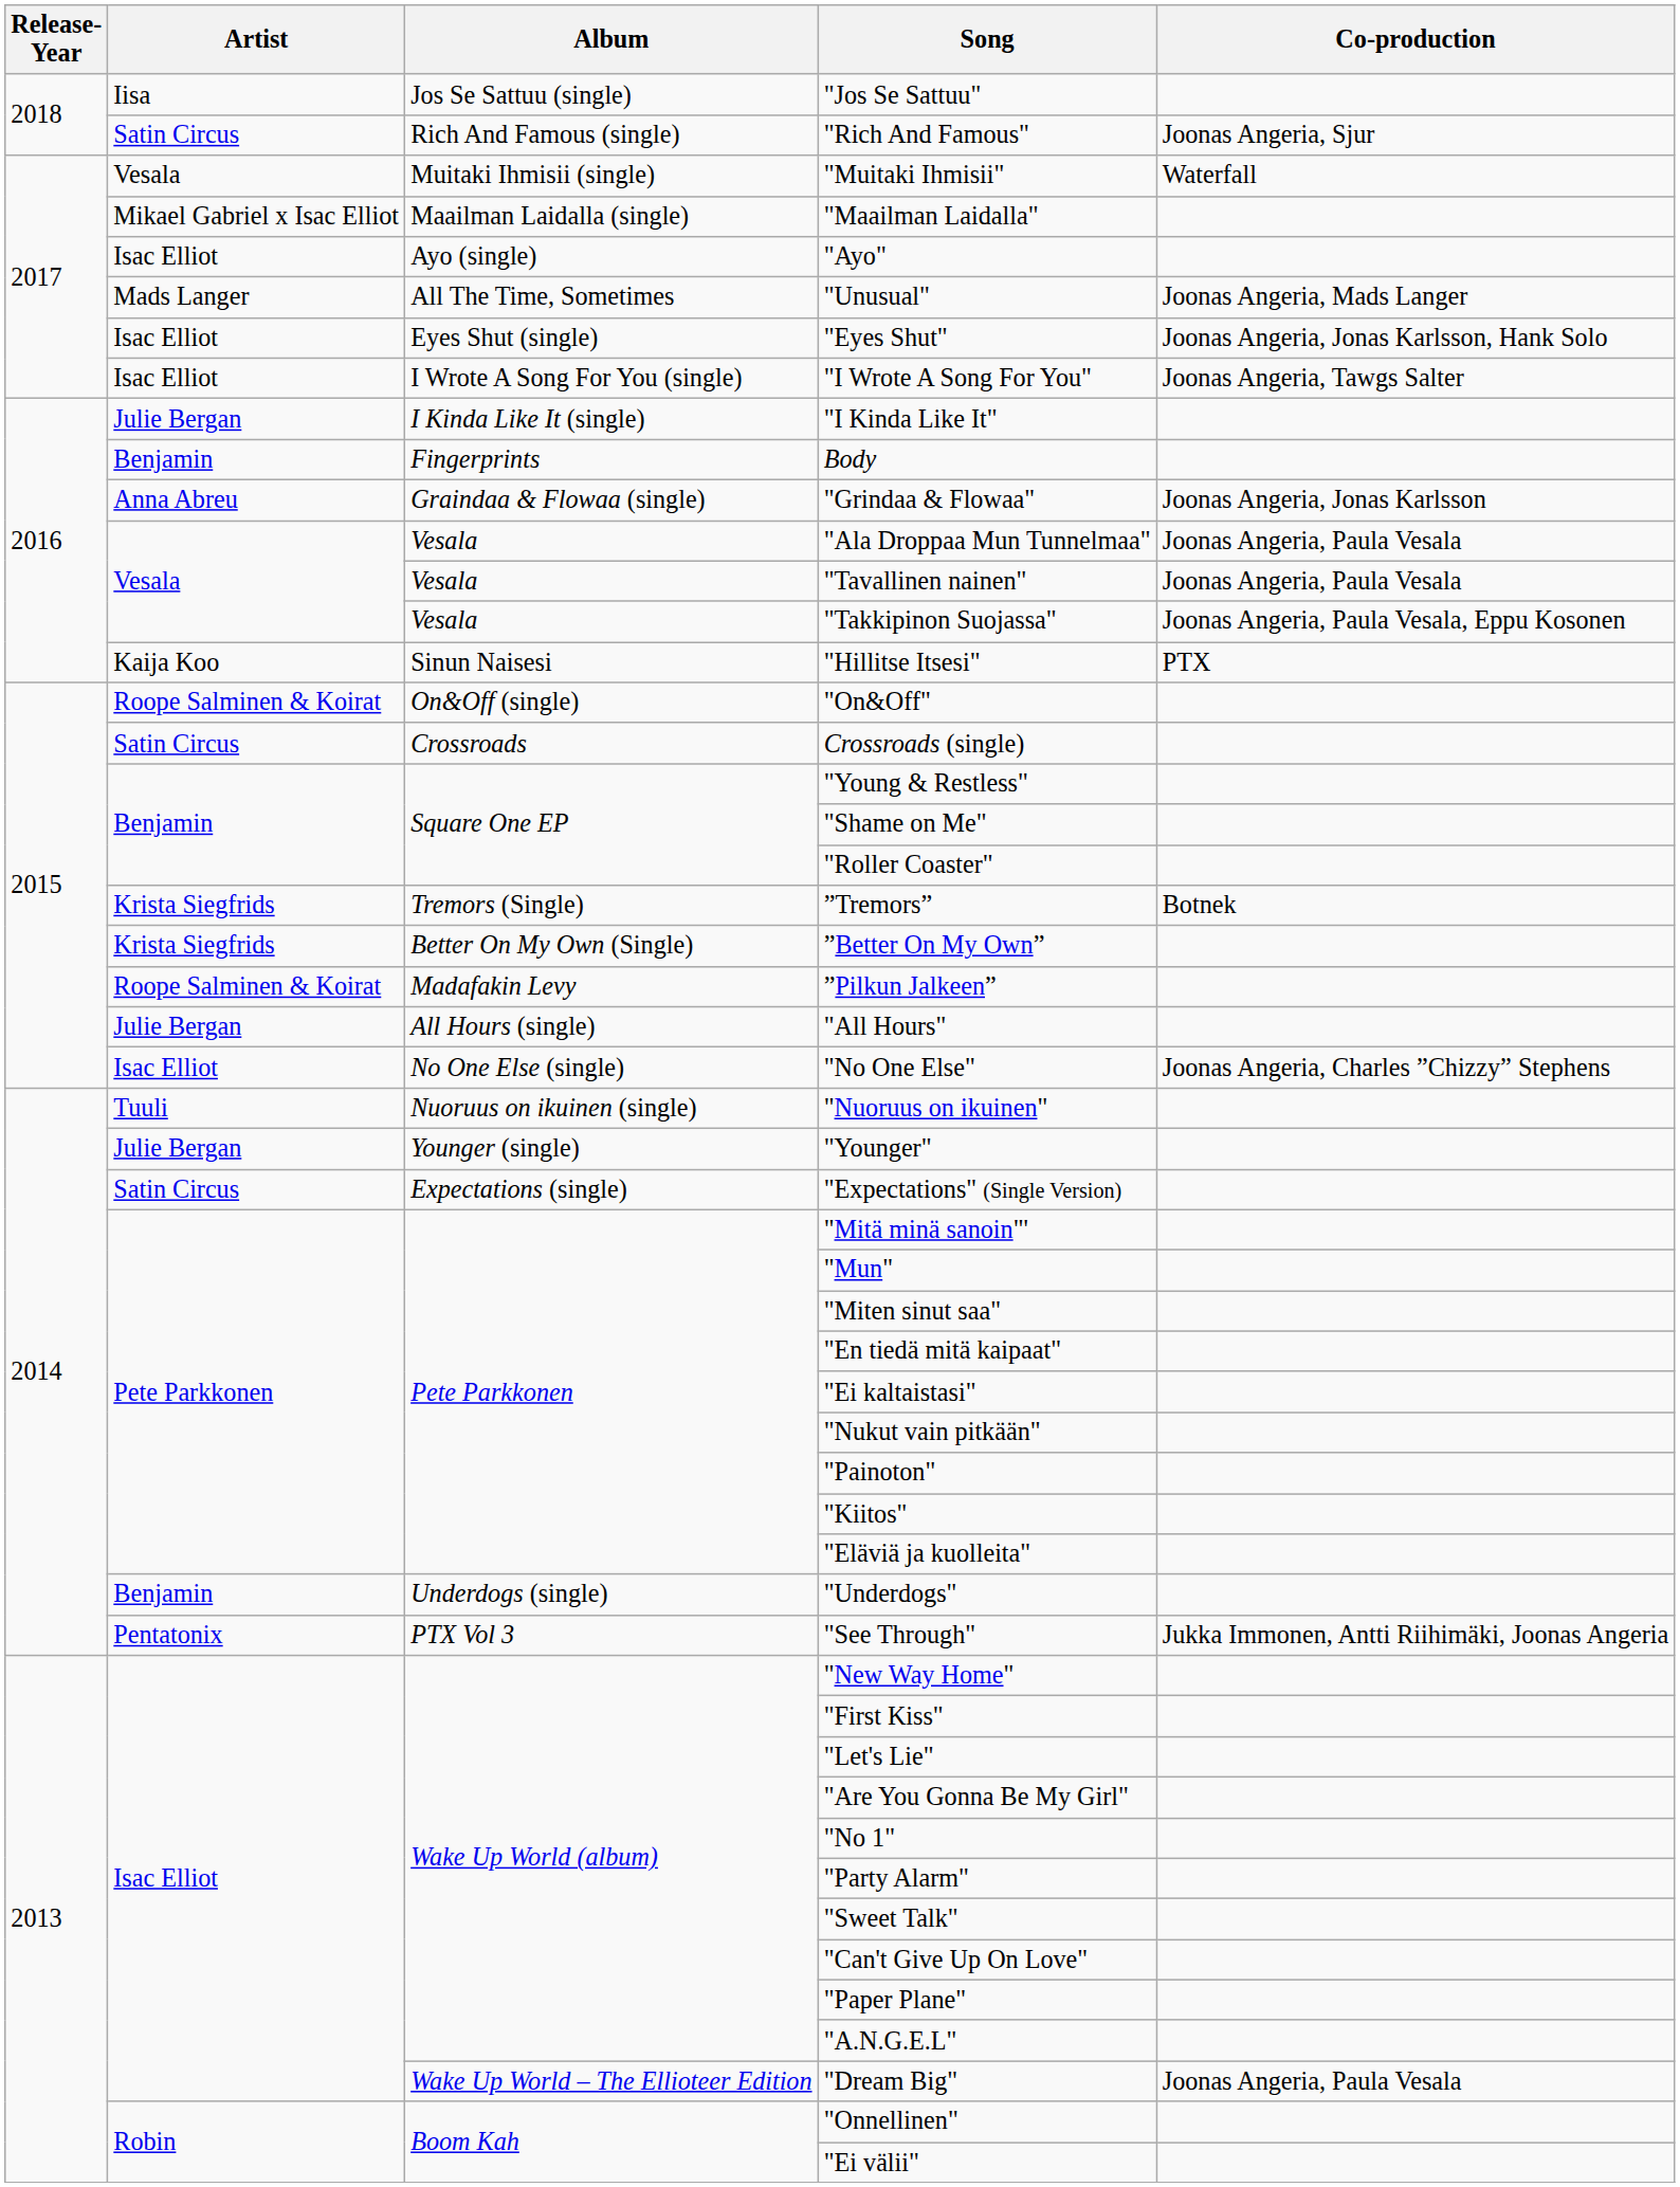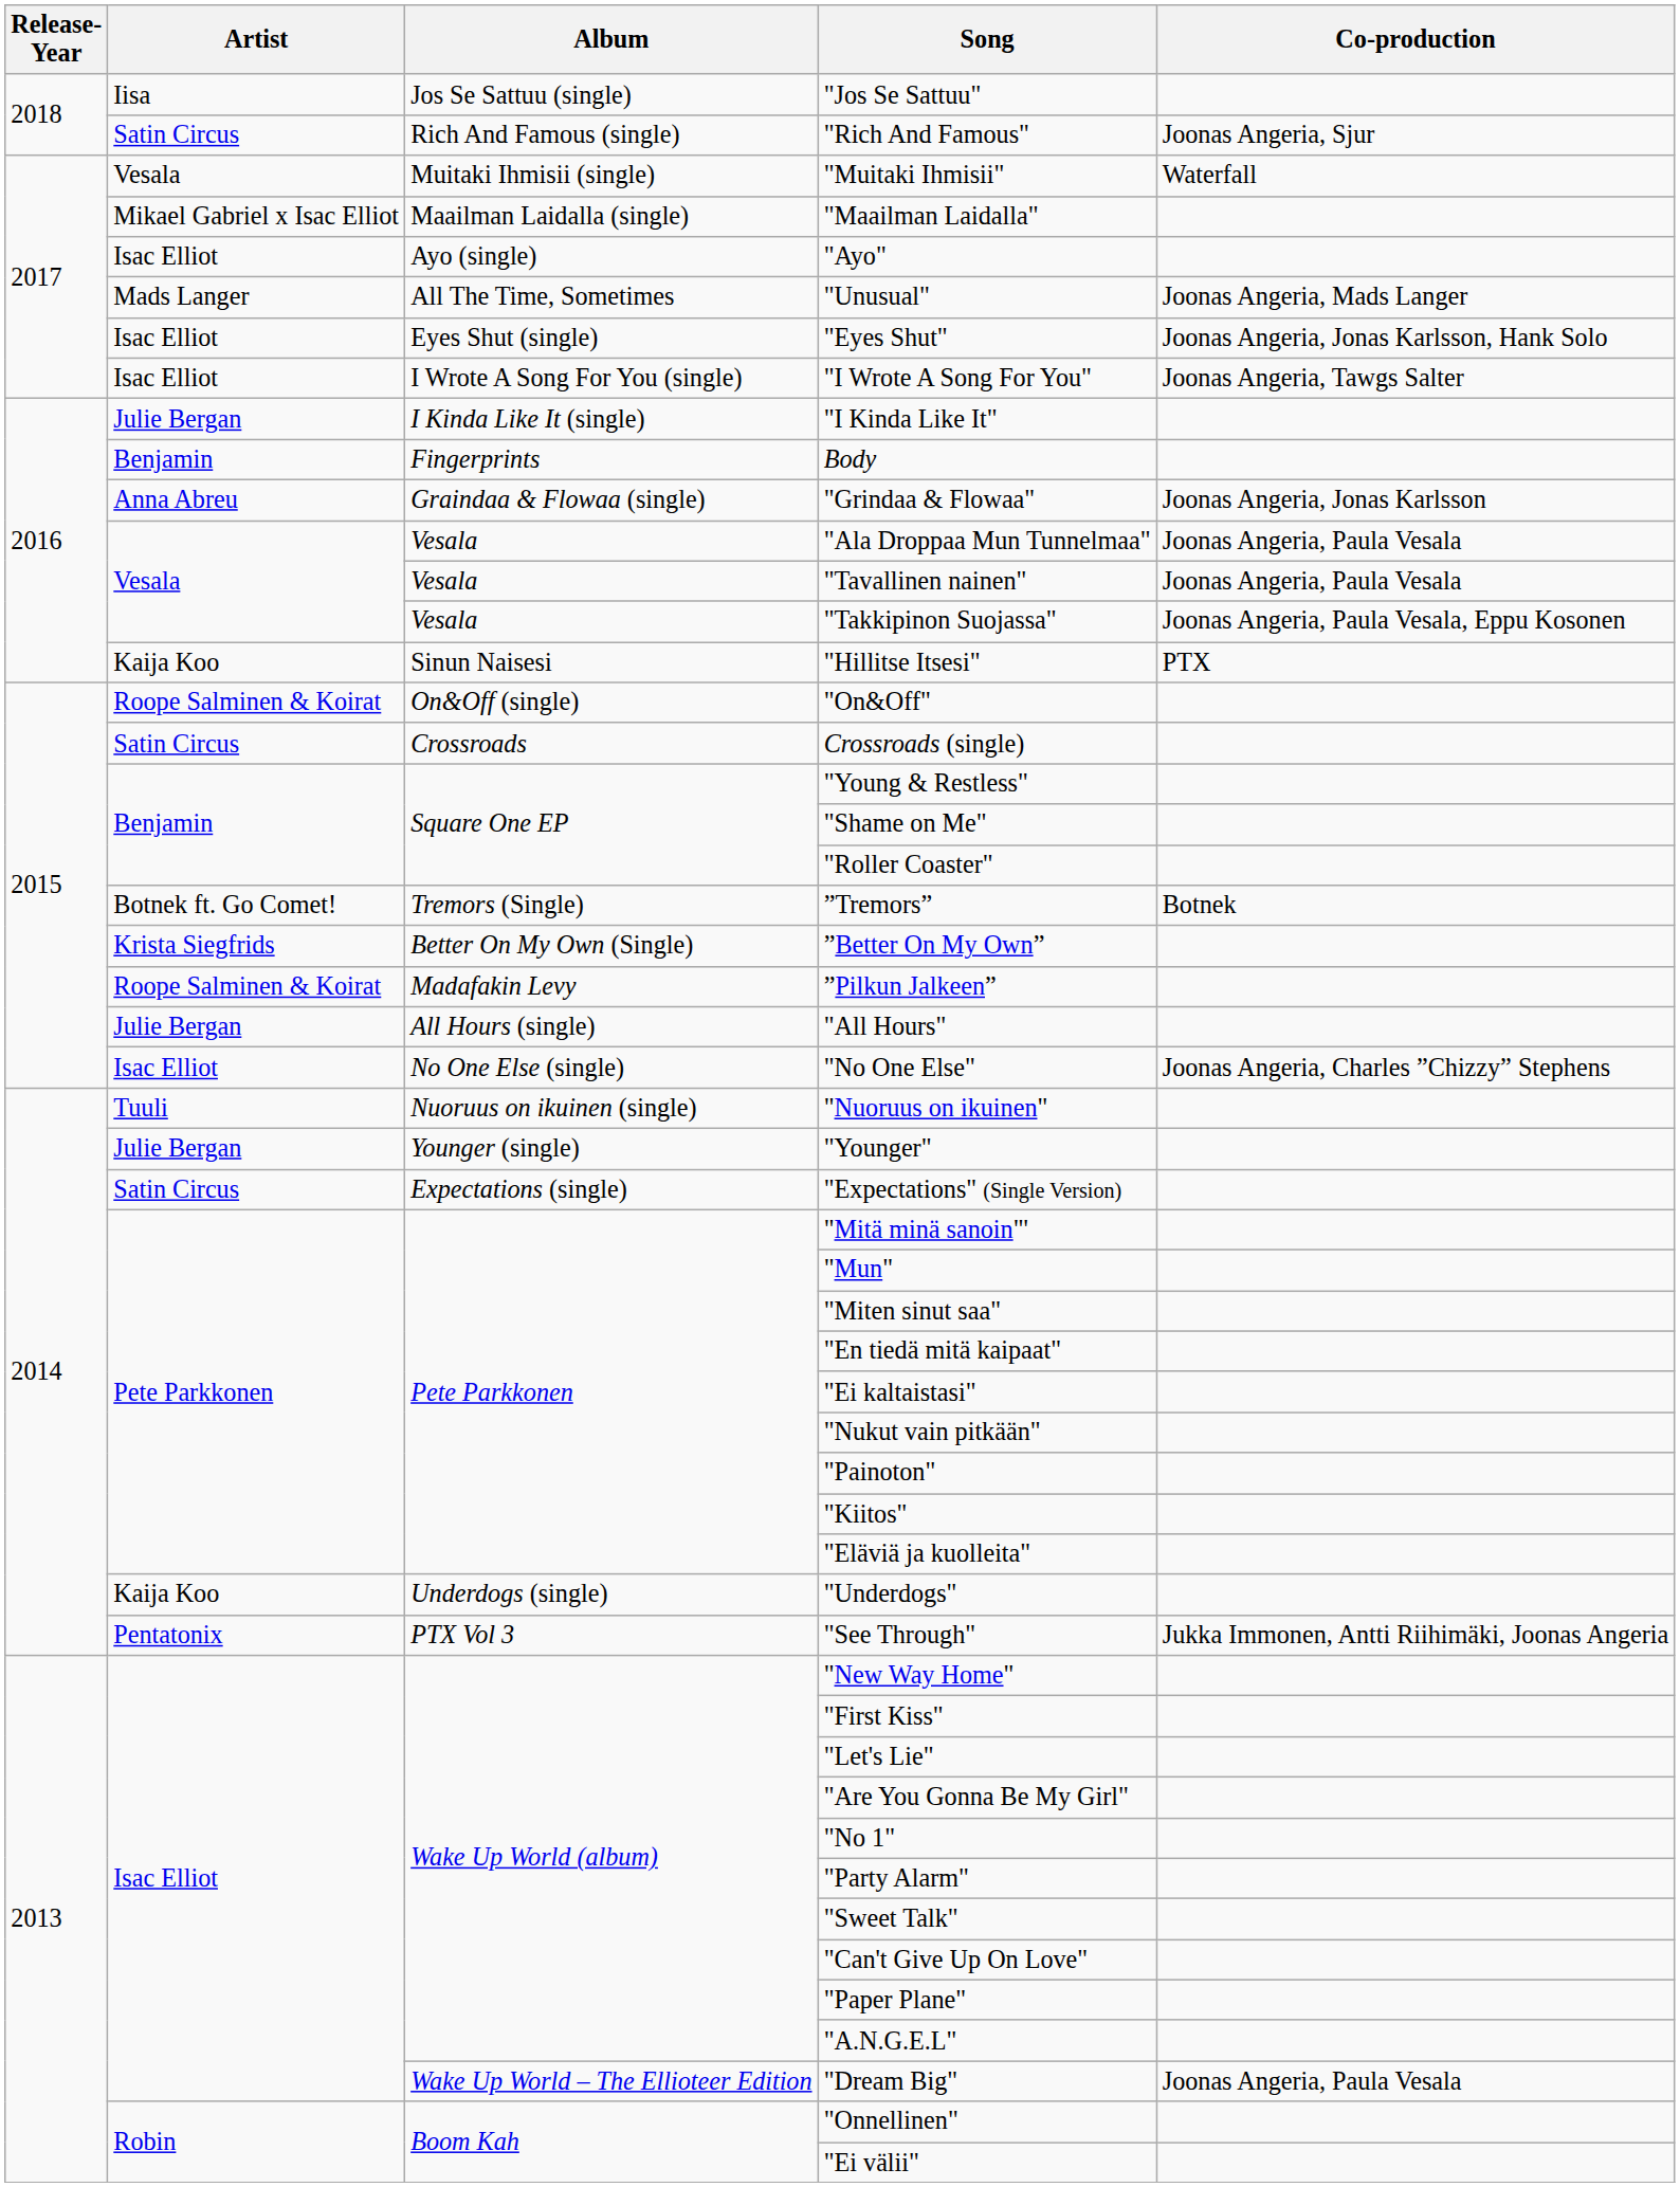”Tremors” | Artist: Krista Siegfrids -> Botnek ft. Go Comet!
"Underdogs" | Artist: Benjamin -> Kaija Koo
